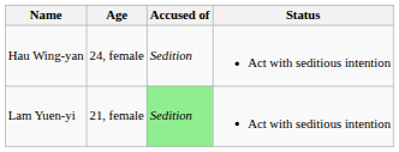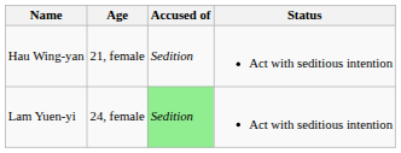Hau Wing-yan | Age: 24, female -> 21, female
Lam Yuen-yi | Age: 21, female -> 24, female
